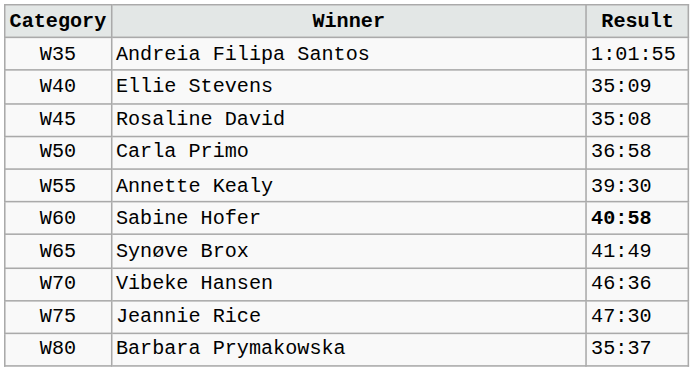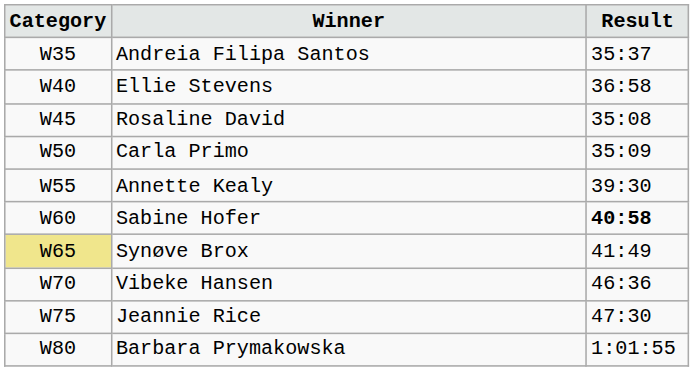Andreia Filipa Santos | Result: 1:01:55 -> 35:37
Ellie Stevens | Result: 35:09 -> 36:58
Carla Primo | Result: 36:58 -> 35:09
Synøve Brox | Category: no background -> khaki background
Barbara Prymakowska | Result: 35:37 -> 1:01:55
